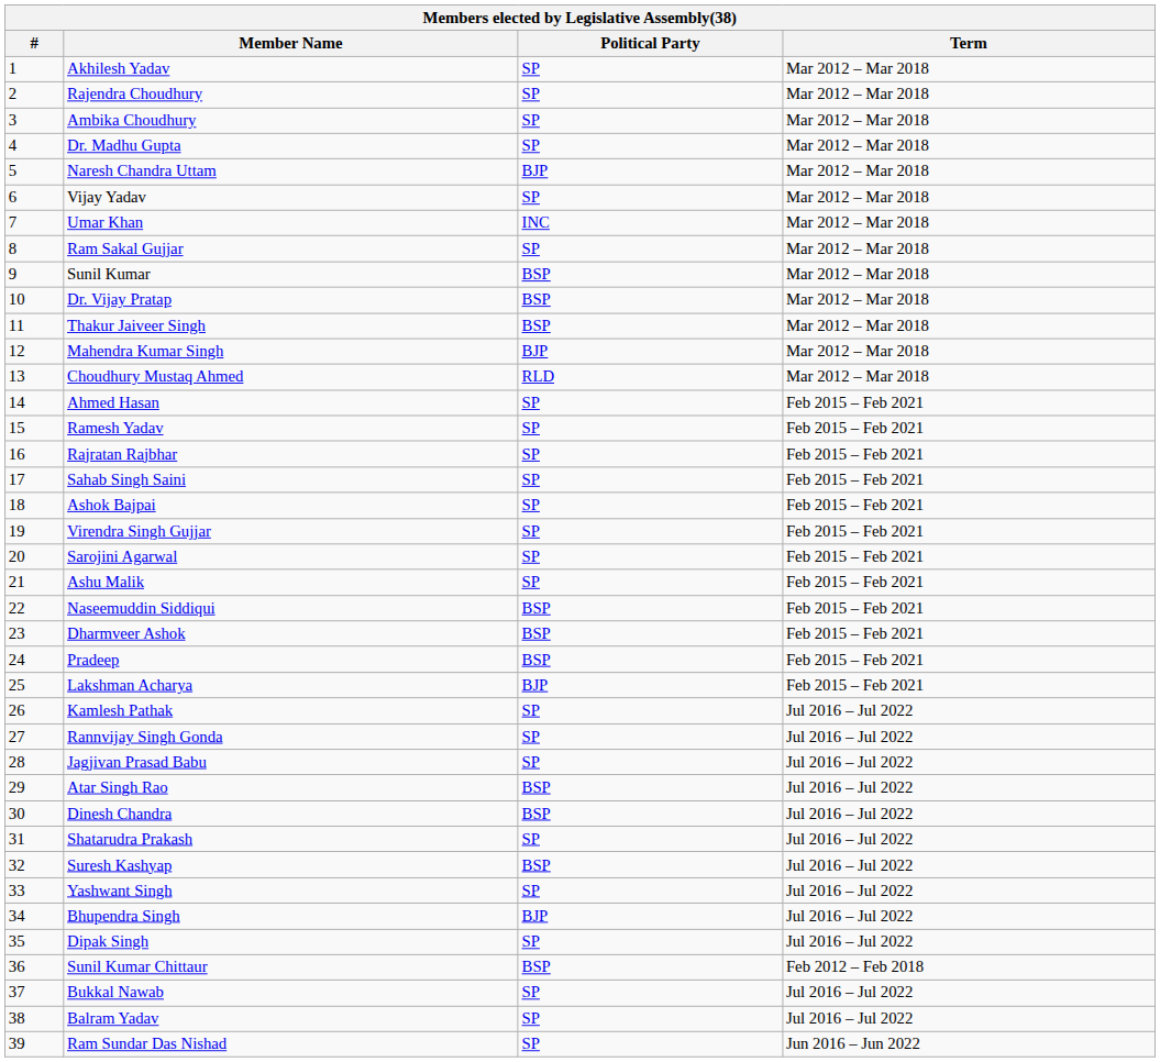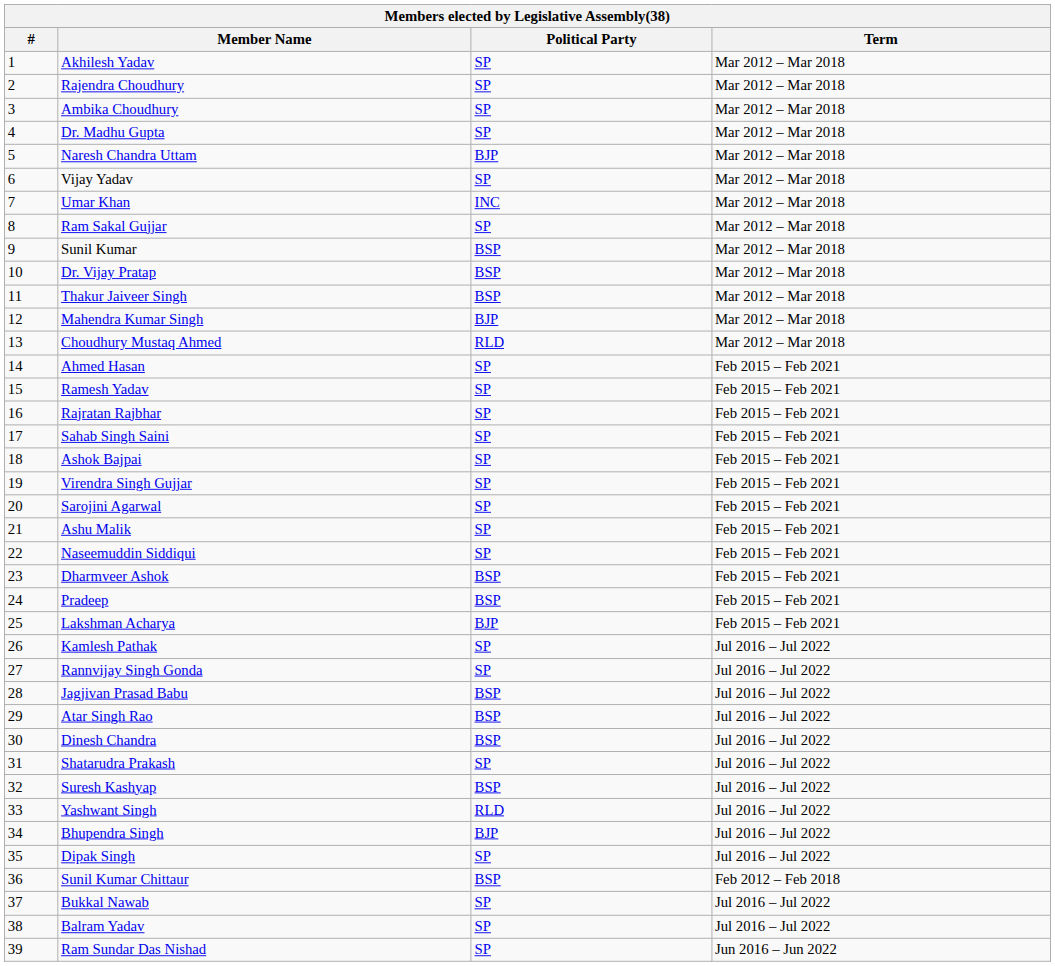Naseemuddin Siddiqui | Political Party: BSP -> SP
Jagjivan Prasad Babu | Political Party: SP -> BSP
Yashwant Singh | Political Party: SP -> RLD
